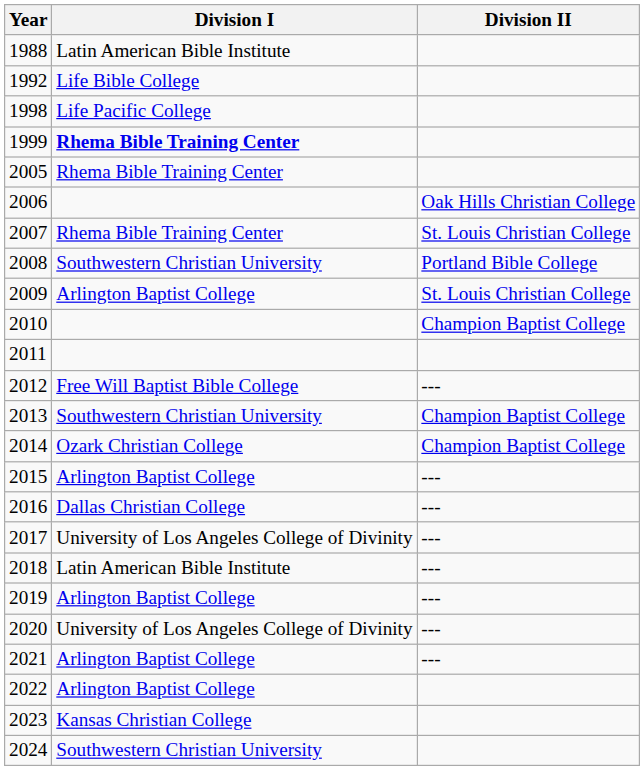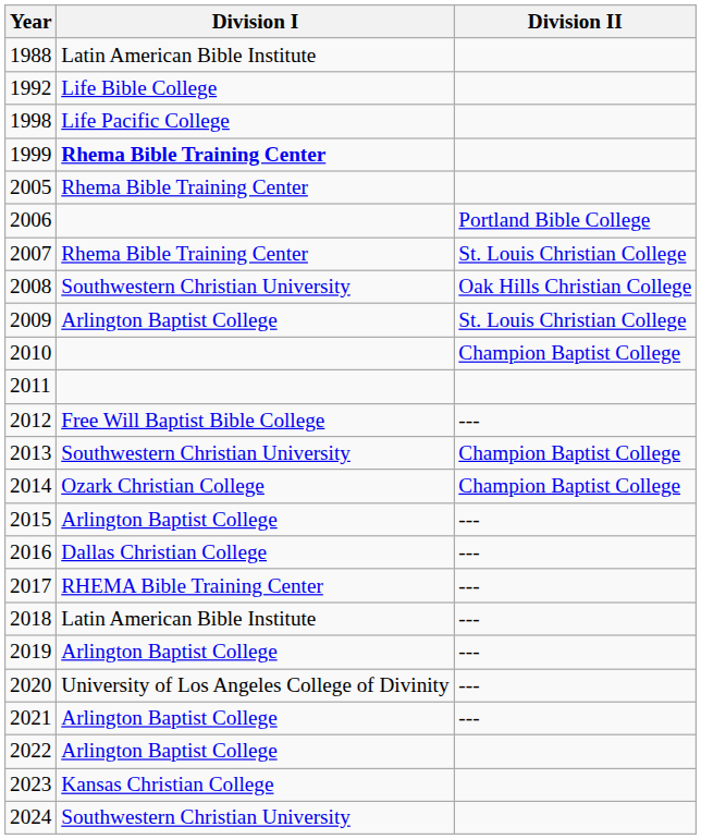2006 | Division II: Oak Hills Christian College -> Portland Bible College
2008 | Division II: Portland Bible College -> Oak Hills Christian College
2017 | Division I: University of Los Angeles College of Divinity -> RHEMA Bible Training Center
